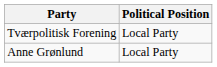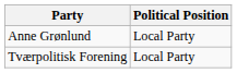rows swapped: Anne Grønlund <-> Tværpolitisk Forening
